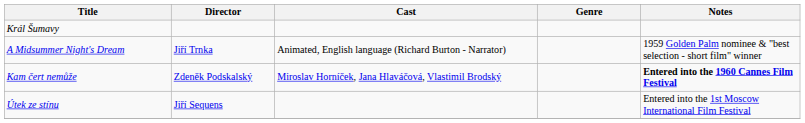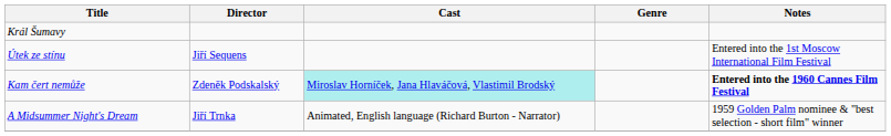rows swapped: A Midsummer Night's Dream <-> Útek ze stínu
Kam čert nemůže | Cast: no background -> paleturquoise background
